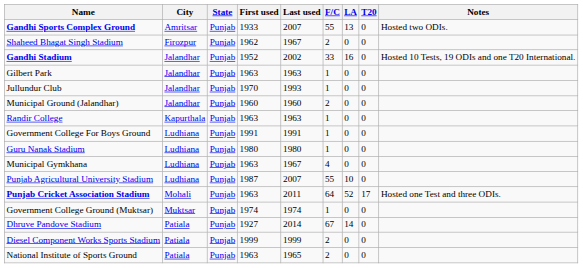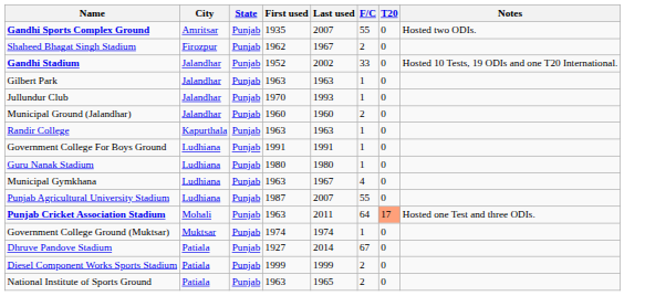- column: LA | 13 | 0 | 16 | 0 | 0 | 0 | 0 | 0 | 0 | 0 | 10 | 52 | 0 | 14 | 0 | 0
Gandhi Sports Complex Ground | First used: 1933 -> 1935
Punjab Cricket Association Stadium | T20: no background -> lightsalmon background
